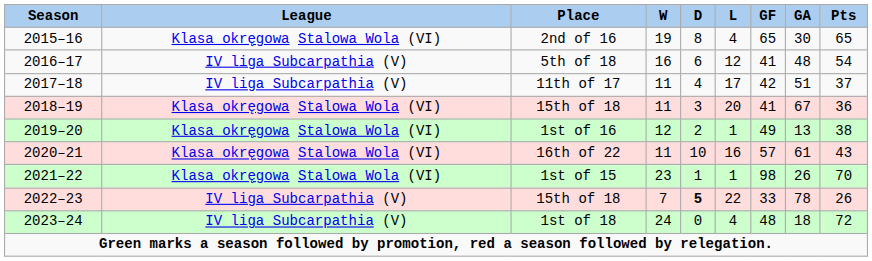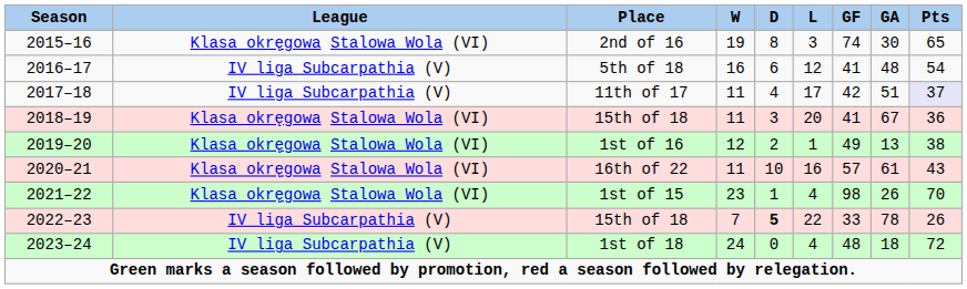2nd of 16 | L: 4 -> 3
2nd of 16 | GF: 65 -> 74
11th of 17 | Pts: no background -> lavender background
1st of 15 | L: 1 -> 4
